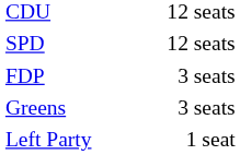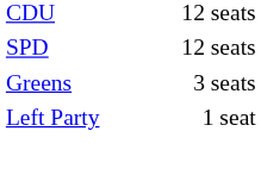- row: FDP | 3 seats
